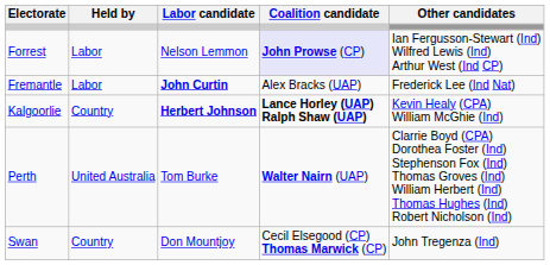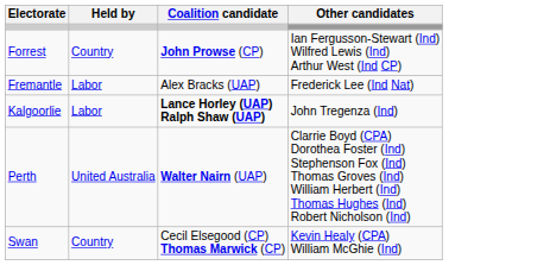- column: Labor candidate | Nelson Lemmon | John Curtin | Herbert Johnson | Tom Burke | Don Mountjoy
Forrest | Held by: Labor -> Country
Forrest | Coalition candidate: lavender background -> no background
Kalgoorlie | Held by: Country -> Labor
Kalgoorlie | Other candidates: Kevin Healy (CPA) William McGhie (Ind) -> John Tregenza (Ind)
Swan | Other candidates: John Tregenza (Ind) -> Kevin Healy (CPA) William McGhie (Ind)
